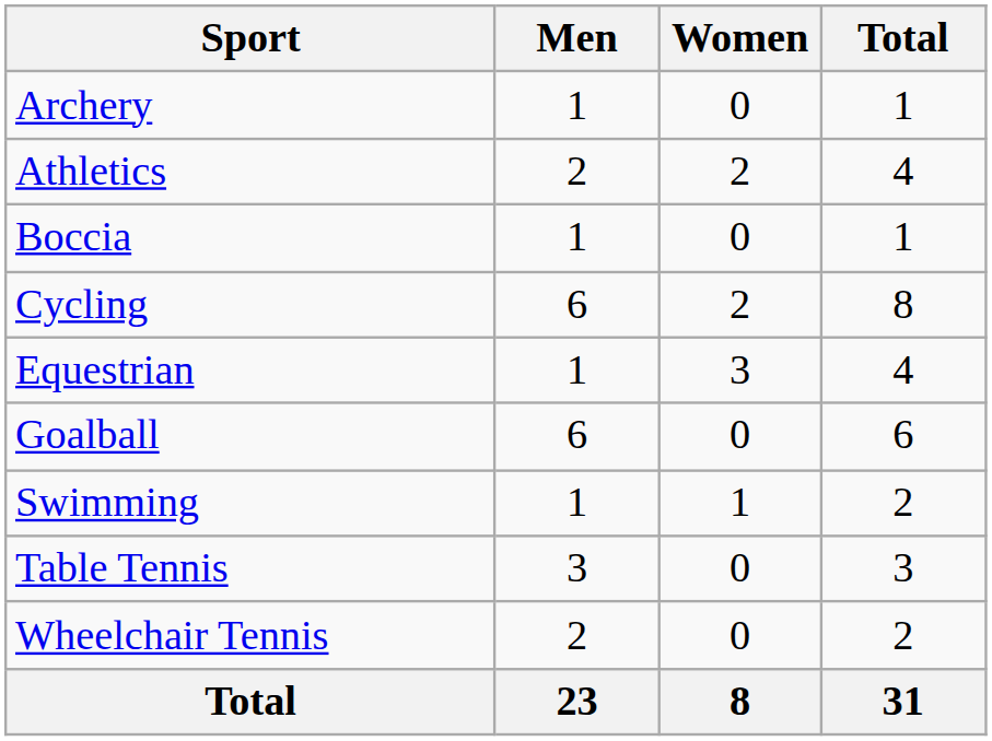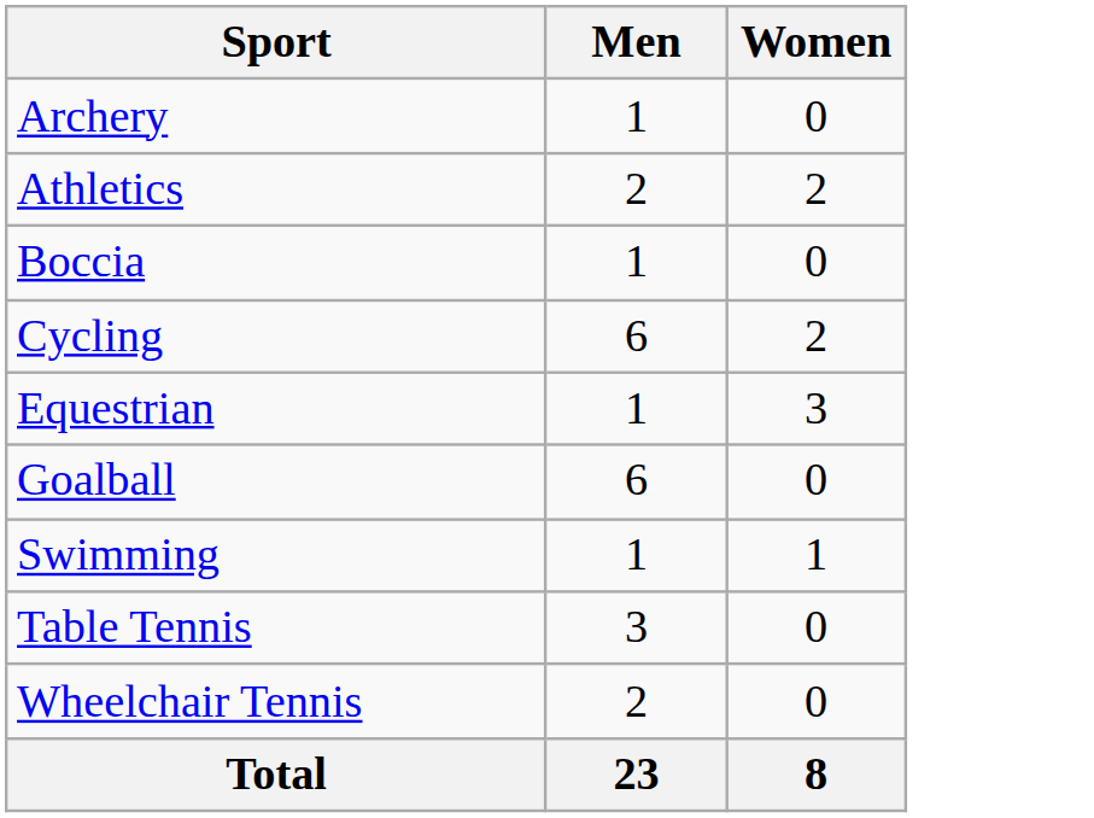- column: Total | 1 | 4 | 1 | 8 | 4 | 6 | 2 | 3 | 2 | 31
